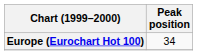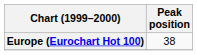Europe (Eurochart Hot 100) | Peak position: 34 -> 38
